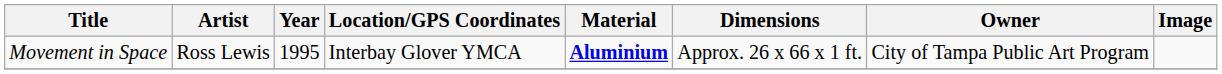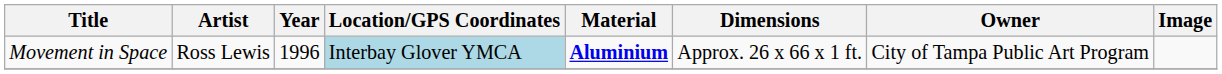Movement in Space | Year: 1995 -> 1996
Movement in Space | Location/GPS Coordinates: no background -> lightblue background
